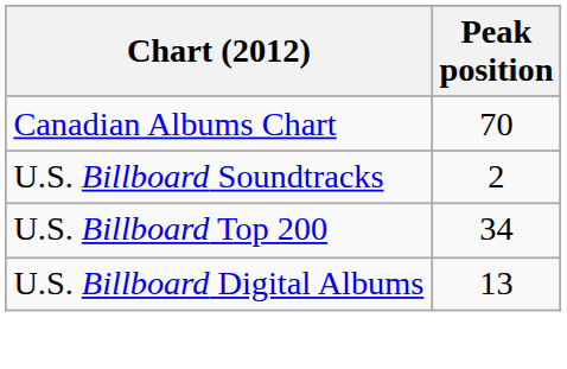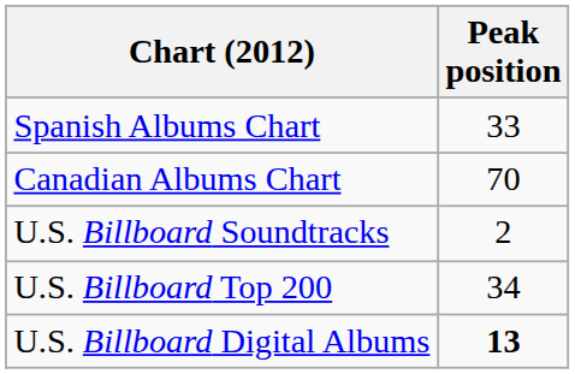+ row: Spanish Albums Chart | 33
U.S. Billboard Digital Albums | Peak position: normal -> bold
